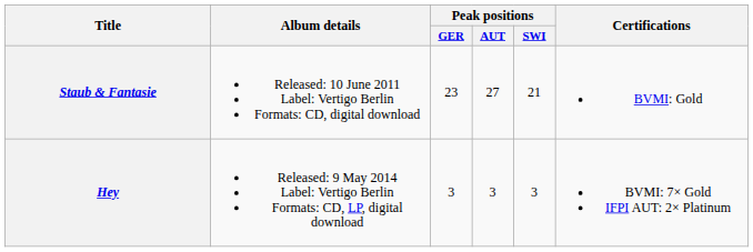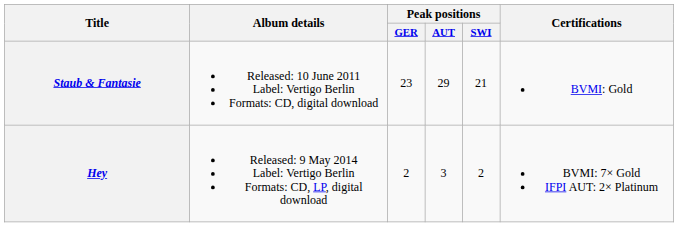Staub & Fantasie | Peak positions / AUT: 27 -> 29
Hey | Peak positions / GER: 3 -> 2
Hey | Peak positions / SWI: 3 -> 2
